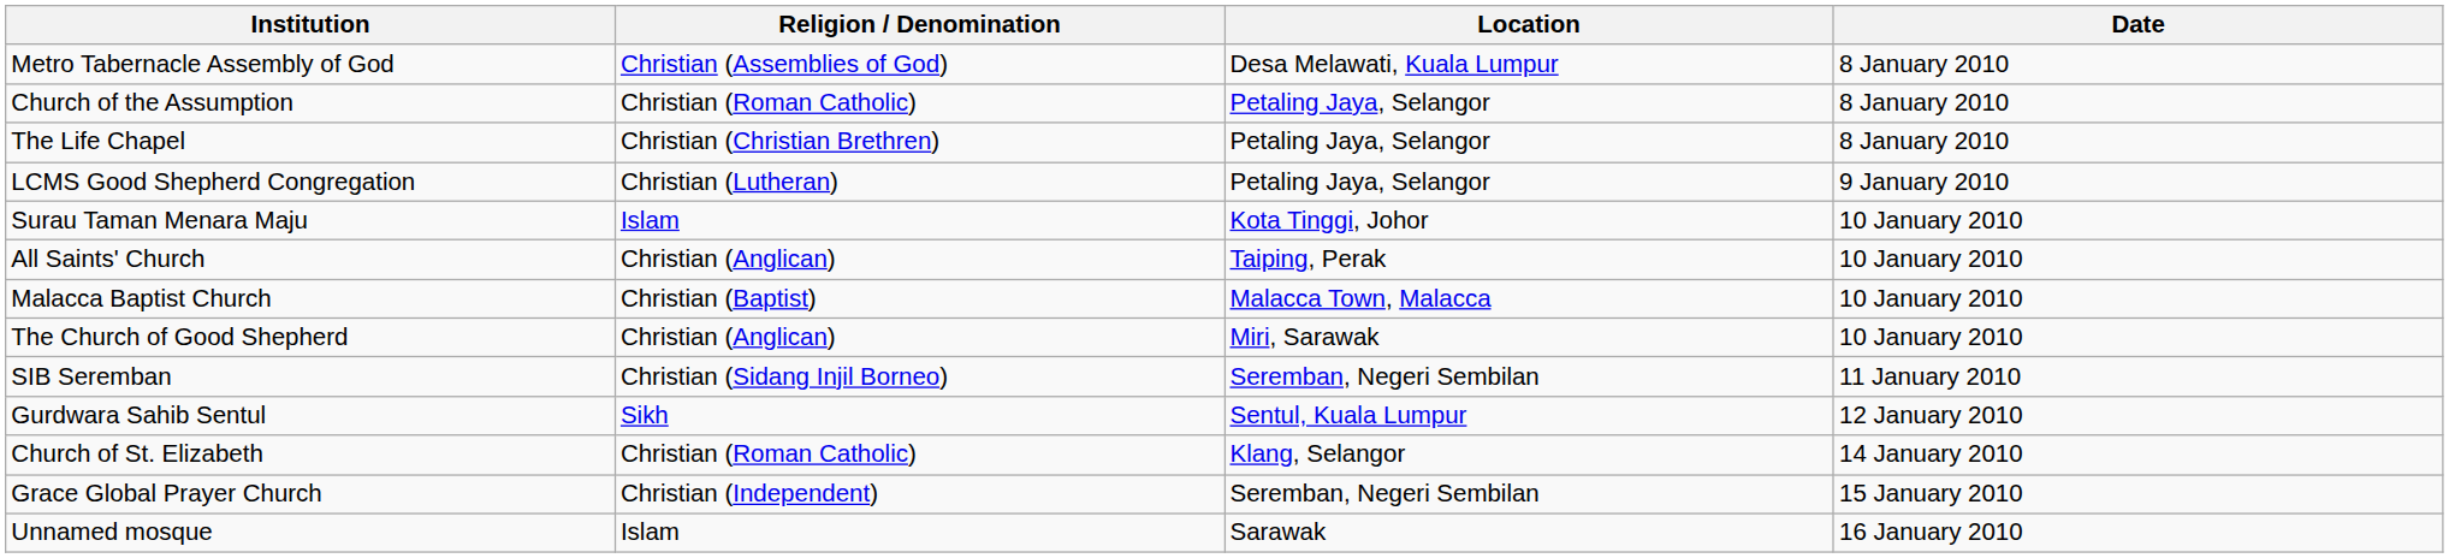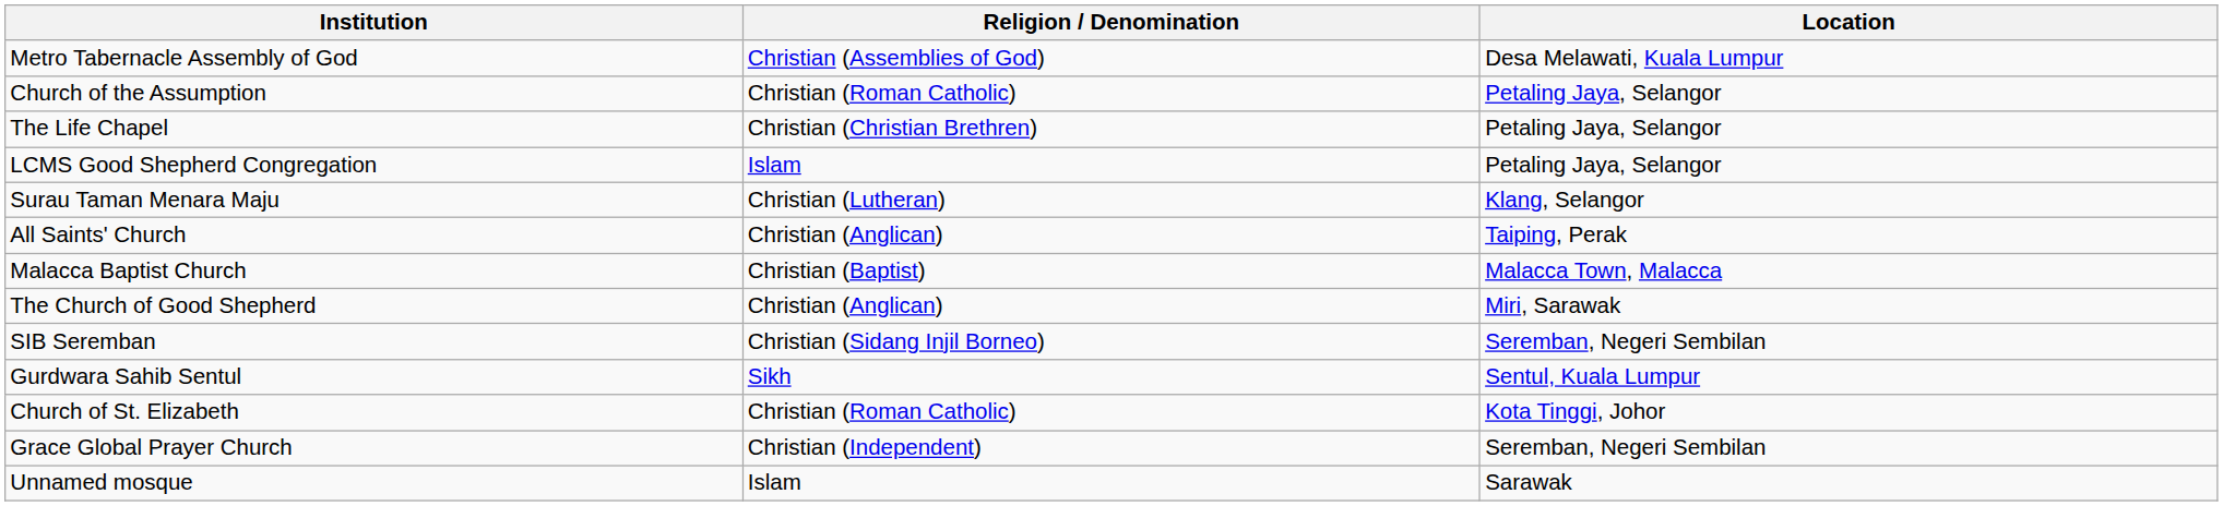- column: Date | 8 January 2010 | 8 January 2010 | 8 January 2010 | 9 January 2010 | 10 January 2010 | 10 January 2010 | 10 January 2010 | 10 January 2010 | 11 January 2010 | 12 January 2010 | 14 January 2010 | 15 January 2010 | 16 January 2010
LCMS Good Shepherd Congregation | Religion / Denomination: Christian (Lutheran) -> Islam
Surau Taman Menara Maju | Religion / Denomination: Islam -> Christian (Lutheran)
Surau Taman Menara Maju | Location: Kota Tinggi, Johor -> Klang, Selangor
Church of St. Elizabeth | Location: Klang, Selangor -> Kota Tinggi, Johor
